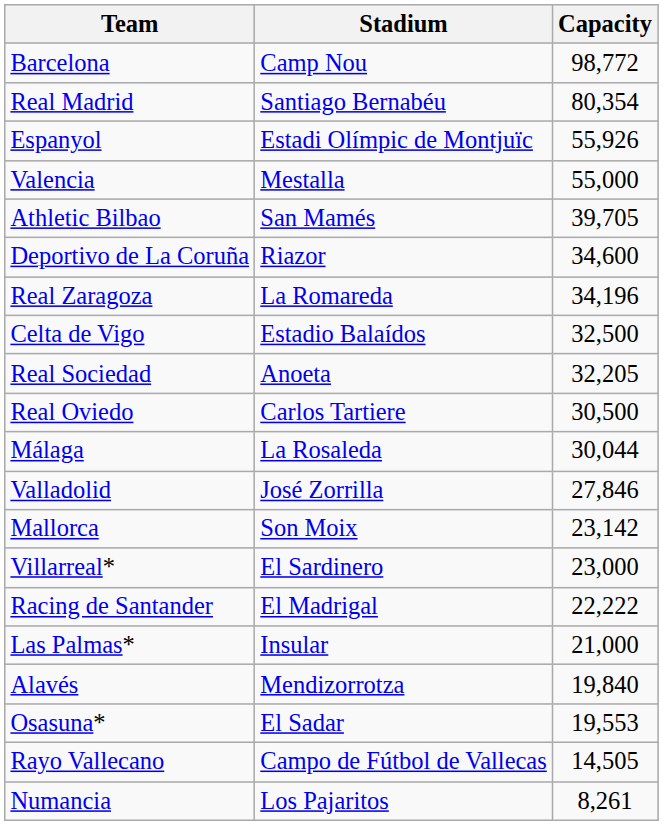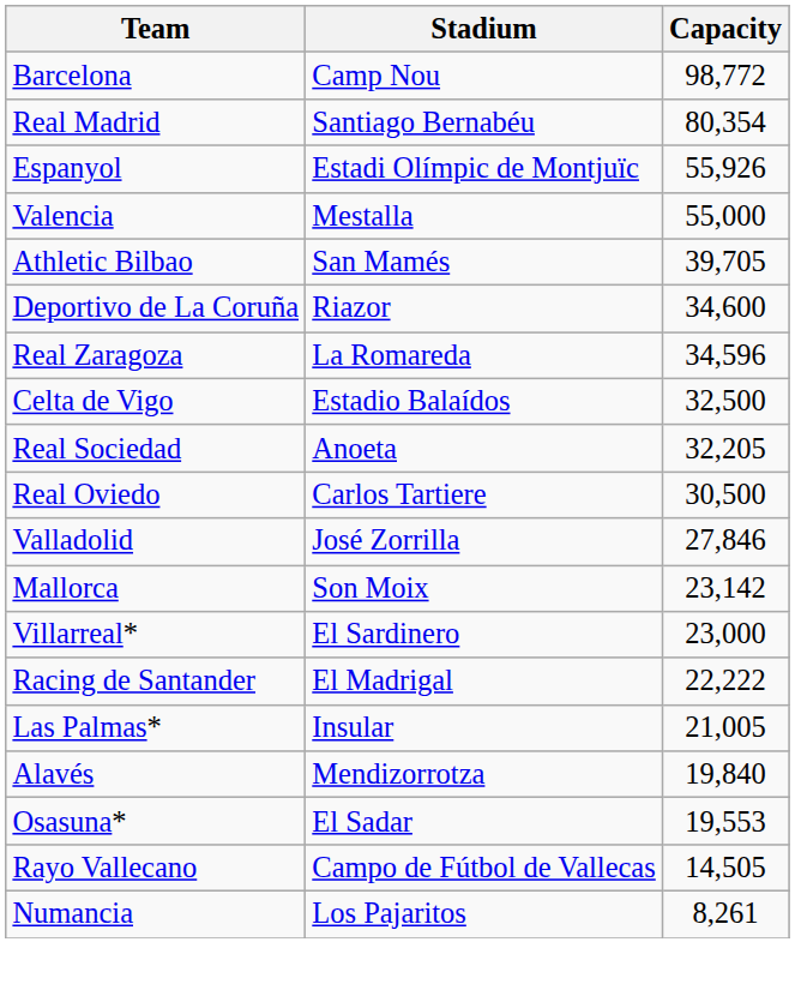Real Zaragoza | Capacity: 34,196 -> 34,596
- row: Málaga | La Rosaleda | 30,044
Las Palmas* | Capacity: 21,000 -> 21,005
